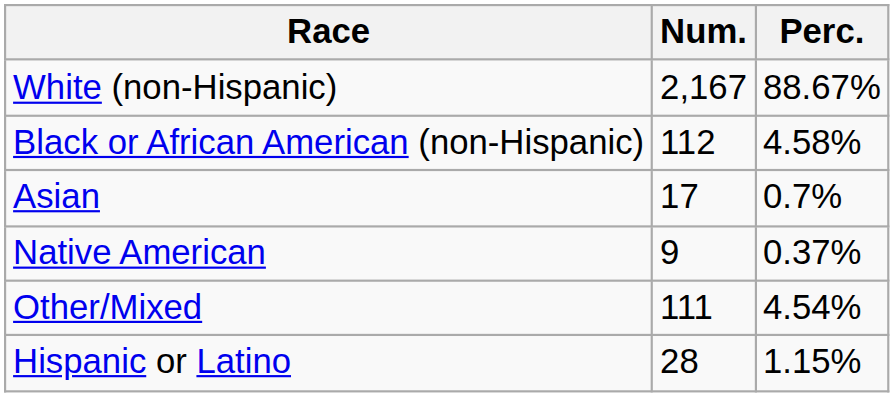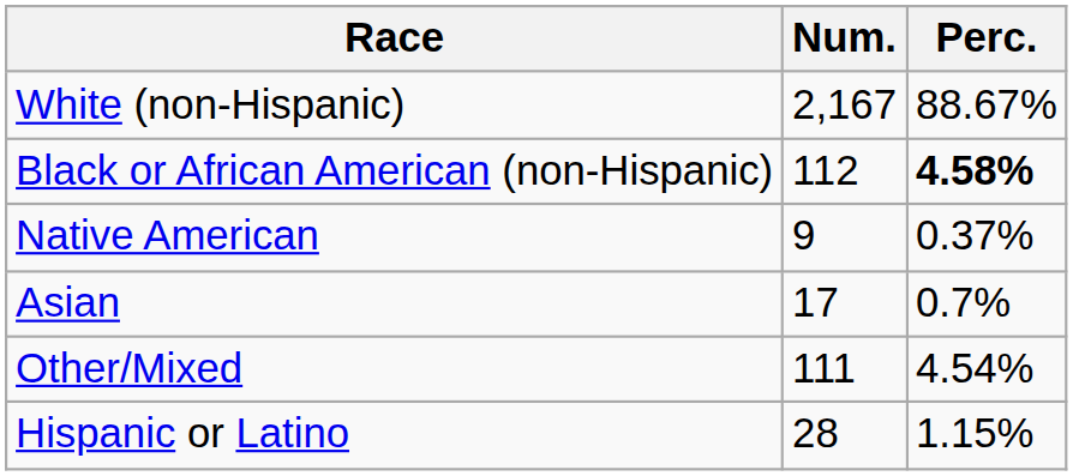Black or African American (non-Hispanic) | Perc.: normal -> bold
rows swapped: Native American <-> Asian
